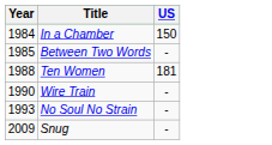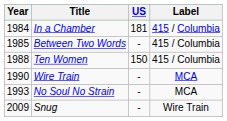+ column: Label | 415 / Columbia | 415 / Columbia | 415 / Columbia | MCA | MCA | Wire Train
In a Chamber | US: 150 -> 181
Ten Women | US: 181 -> 150
